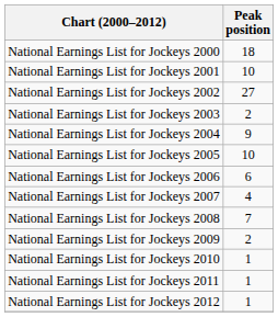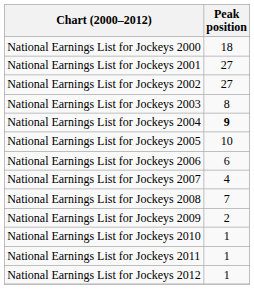National Earnings List for Jockeys 2001 | Peak position: 10 -> 27
National Earnings List for Jockeys 2003 | Peak position: 2 -> 8
National Earnings List for Jockeys 2004 | Peak position: normal -> bold
